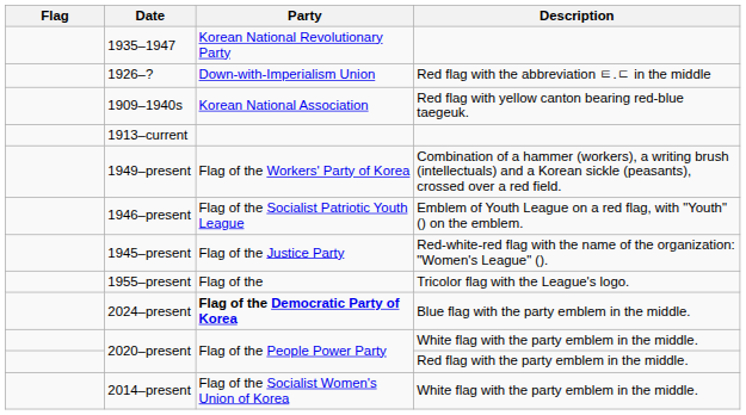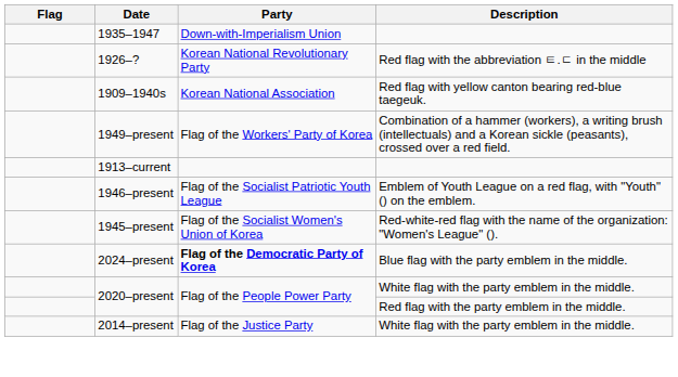1935–1947 | Party: Korean National Revolutionary Party -> Down-with-Imperialism Union
1926–? | Party: Down-with-Imperialism Union -> Korean National Revolutionary Party
rows swapped: 1913–current <-> 1949–present
1945–present | Party: Flag of the Justice Party -> Flag of the Socialist Women's Union of Korea
- row: 1955–present | Flag of the | Tricolor flag with the League's logo.
2014–present | Party: Flag of the Socialist Women's Union of Korea -> Flag of the Justice Party
